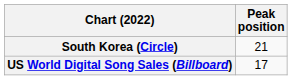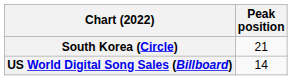US World Digital Song Sales (Billboard) | Peak position: 17 -> 14
